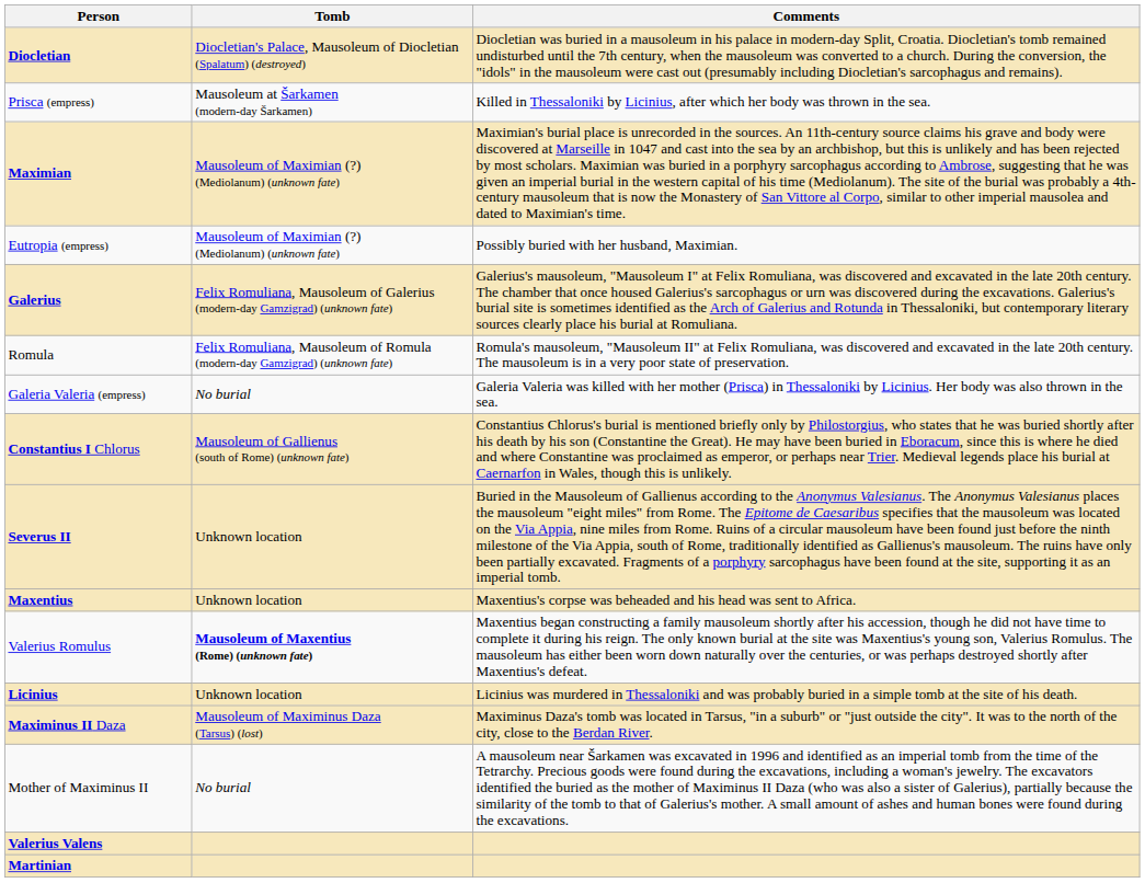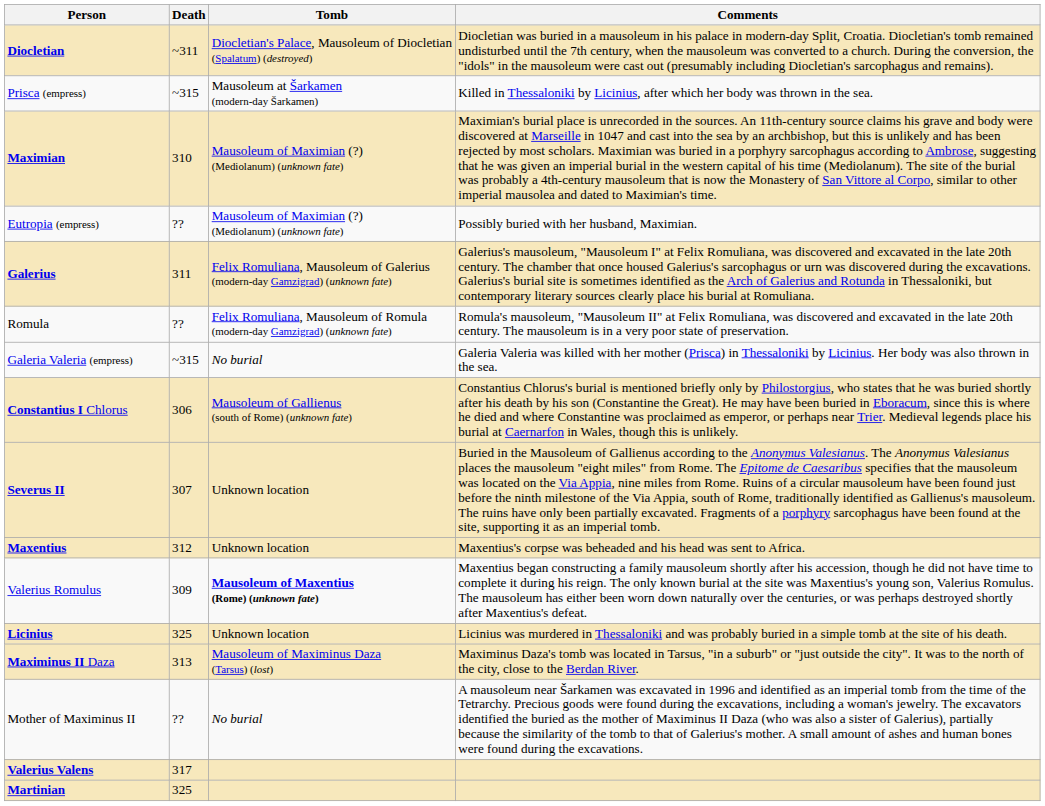+ column: Death | ~311 | ~315 | 310 | ?? | 311 | ?? | ~315 | 306 | 307 | 312 | 309 | 325 | 313 | ?? | 317 | 325
